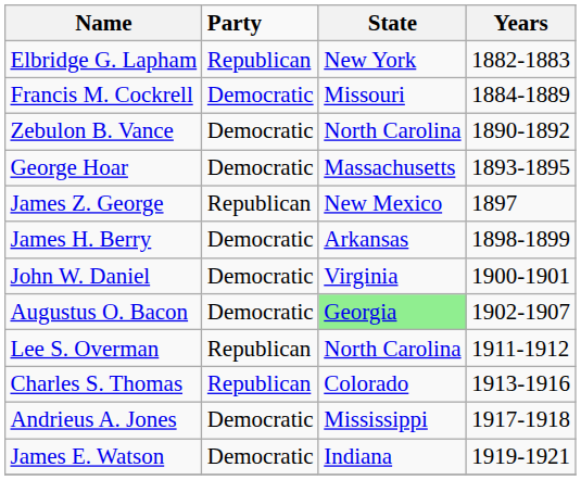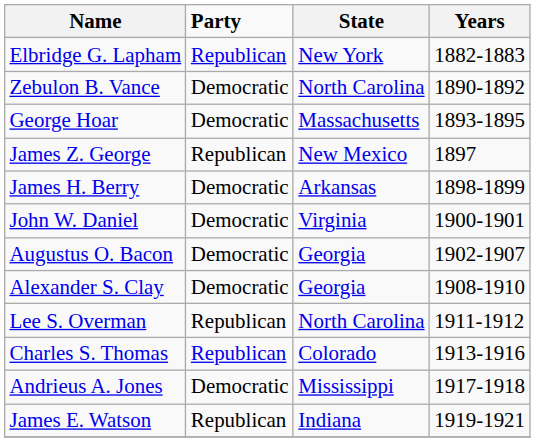- row: Francis M. Cockrell | Democratic | Missouri | 1884-1889
Augustus O. Bacon | State: lightgreen background -> no background
+ row: Alexander S. Clay | Democratic | Georgia | 1908-1910
James E. Watson | Party: Democratic -> Republican
